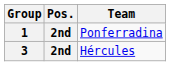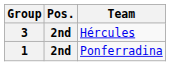rows swapped: 1 <-> 3
